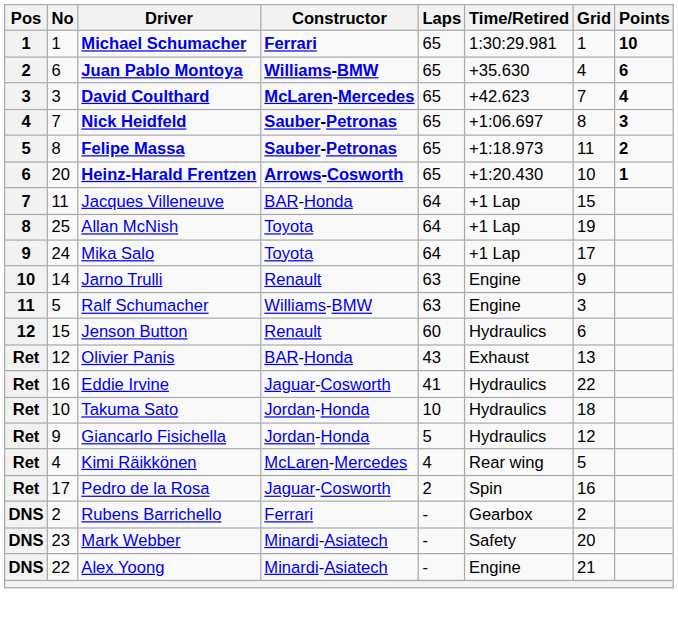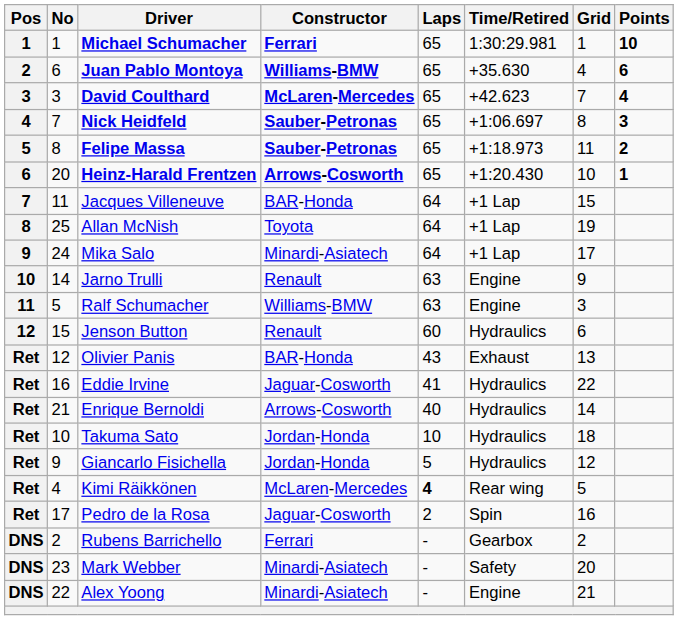Mika Salo | Constructor: Toyota -> Minardi-Asiatech
+ row: Ret | 21 | Enrique Bernoldi | Arrows-Cosworth | 40 | Hydraulics | 14
Kimi Räikkönen | Laps: normal -> bold
